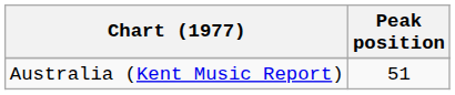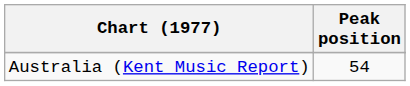Australia (Kent Music Report) | Peak position: 51 -> 54
